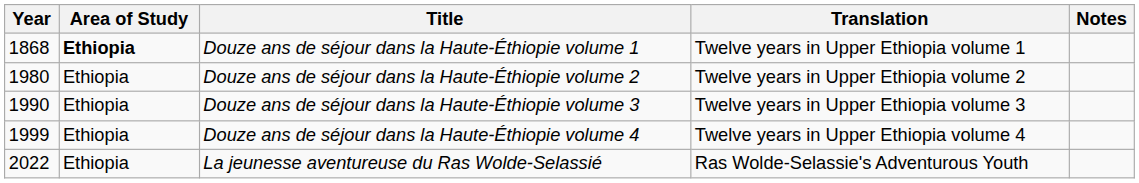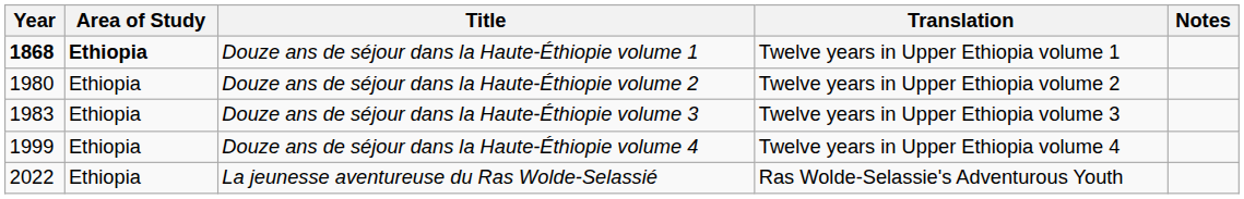Douze ans de séjour dans la Haute-Éthiopie volume 1 | Year: normal -> bold
Douze ans de séjour dans la Haute-Éthiopie volume 3 | Year: 1990 -> 1983
